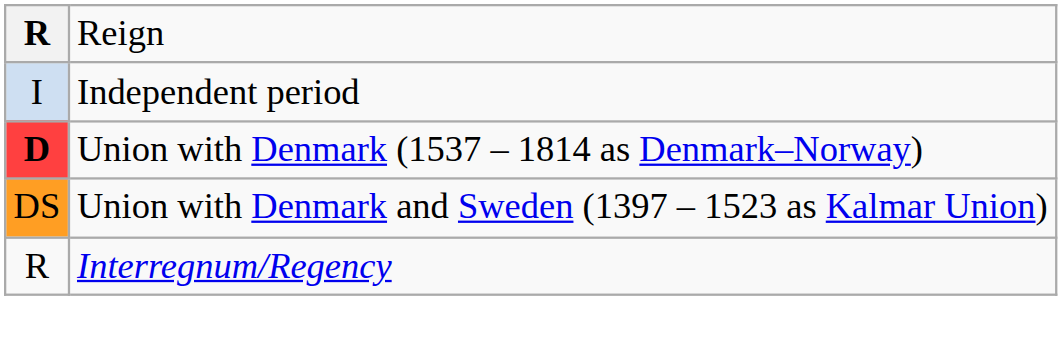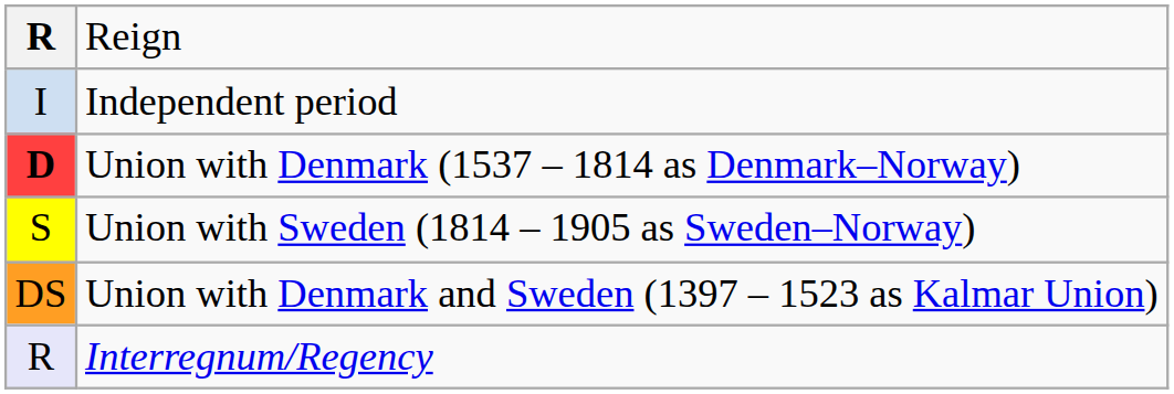+ row: S | Union with Sweden (1814 – 1905 as Sweden–Norway)
Interregnum/Regency | column 1: no background -> lavender background
